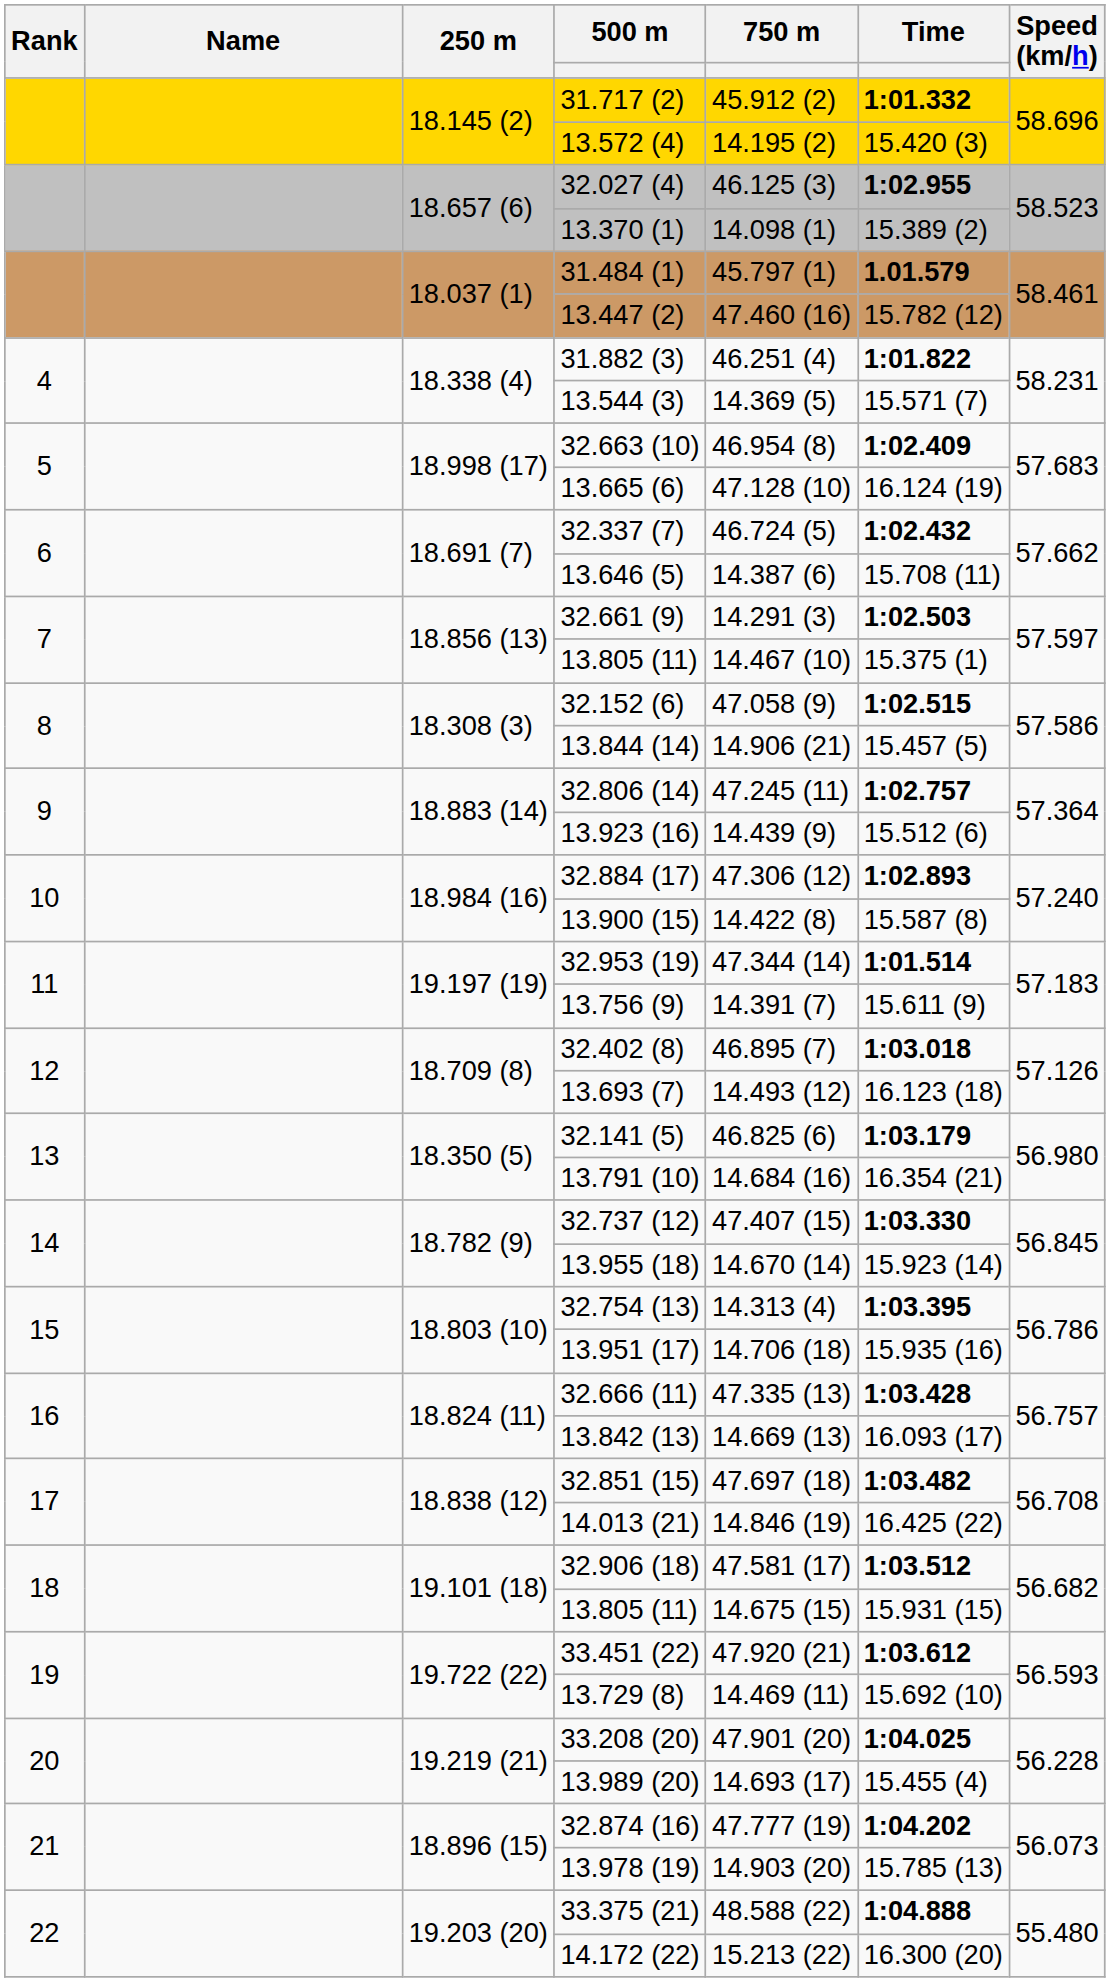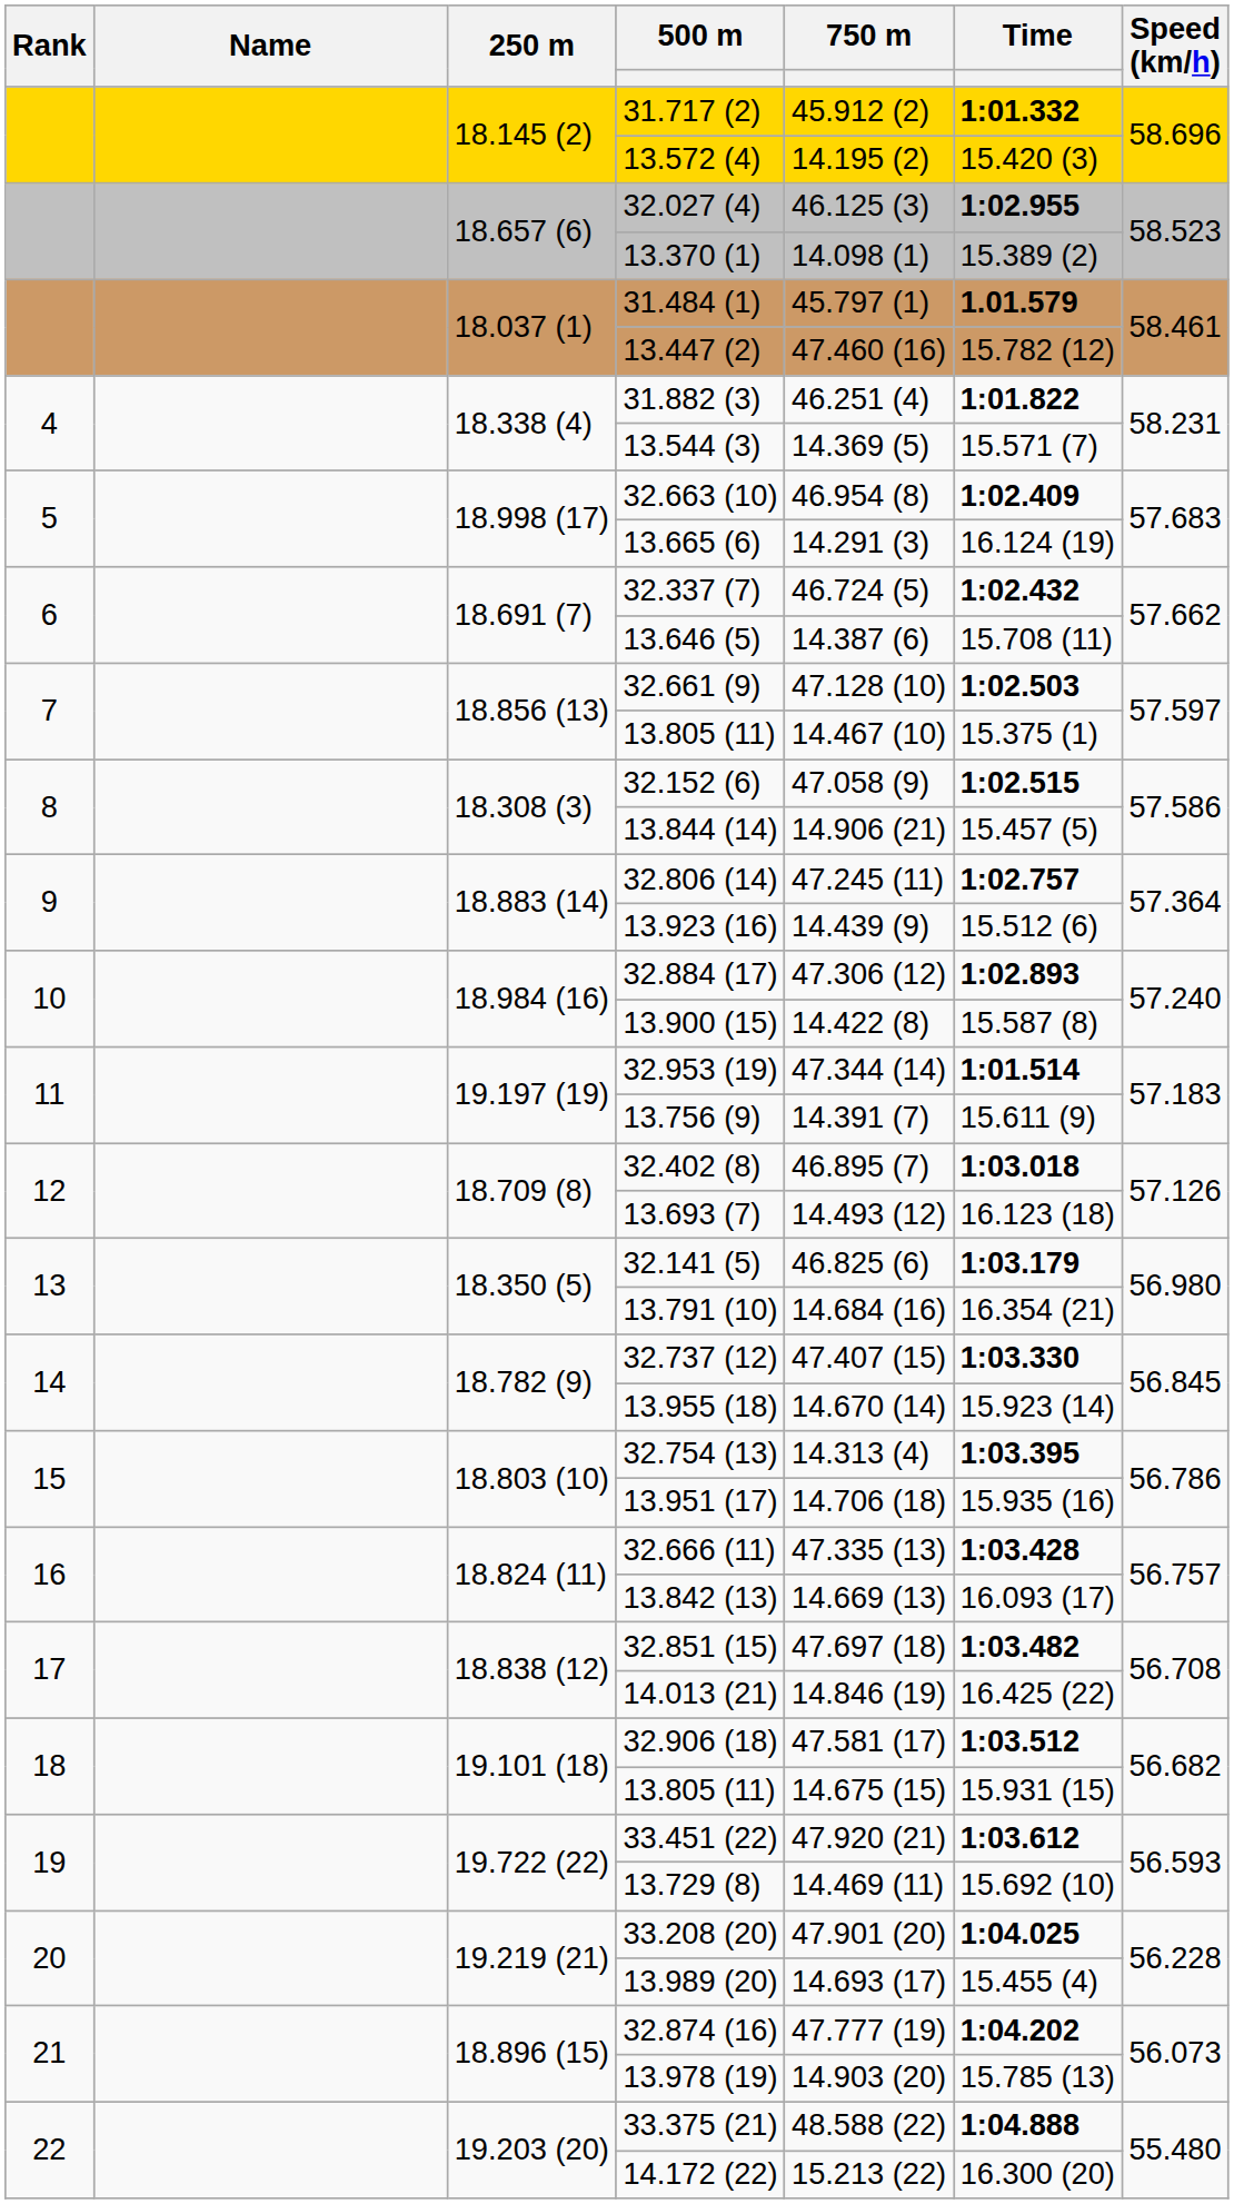13.665 (6) | 750 m: 47.128 (10) -> 14.291 (3)
32.661 (9) | 750 m: 14.291 (3) -> 47.128 (10)
